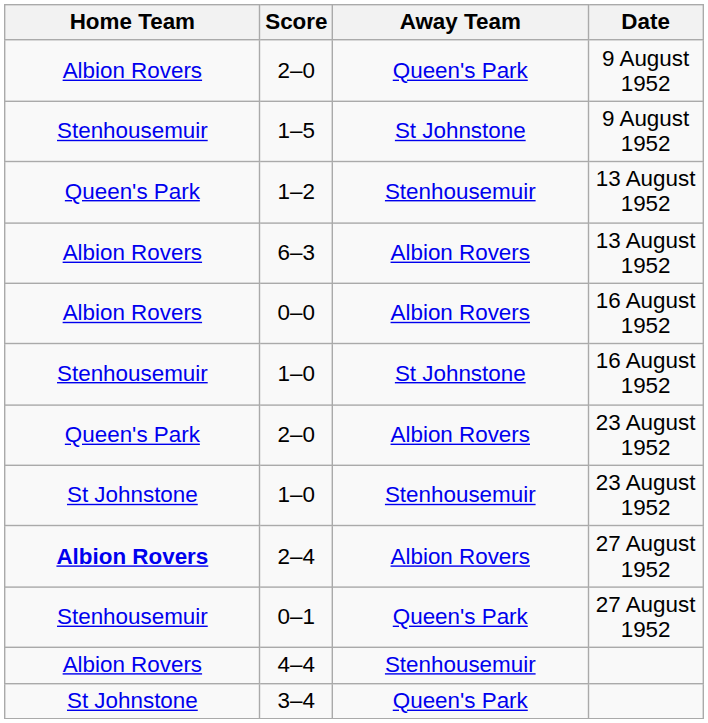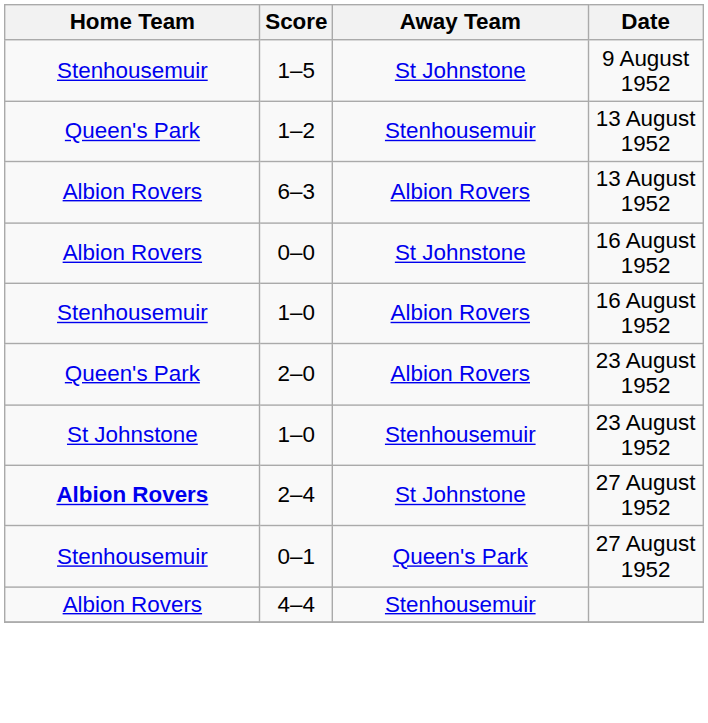- row: Albion Rovers | 2–0 | Queen's Park | 9 August 1952
0–0 | Away Team: Albion Rovers -> St Johnstone
1–0 / 16 August 1952 | Away Team: St Johnstone -> Albion Rovers
2–4 | Away Team: Albion Rovers -> St Johnstone
- row: St Johnstone | 3–4 | Queen's Park
